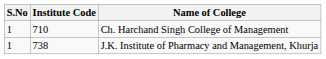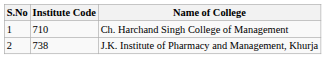J.K. Institute of Pharmacy and Management, Khurja | S.No: 1 -> 2
